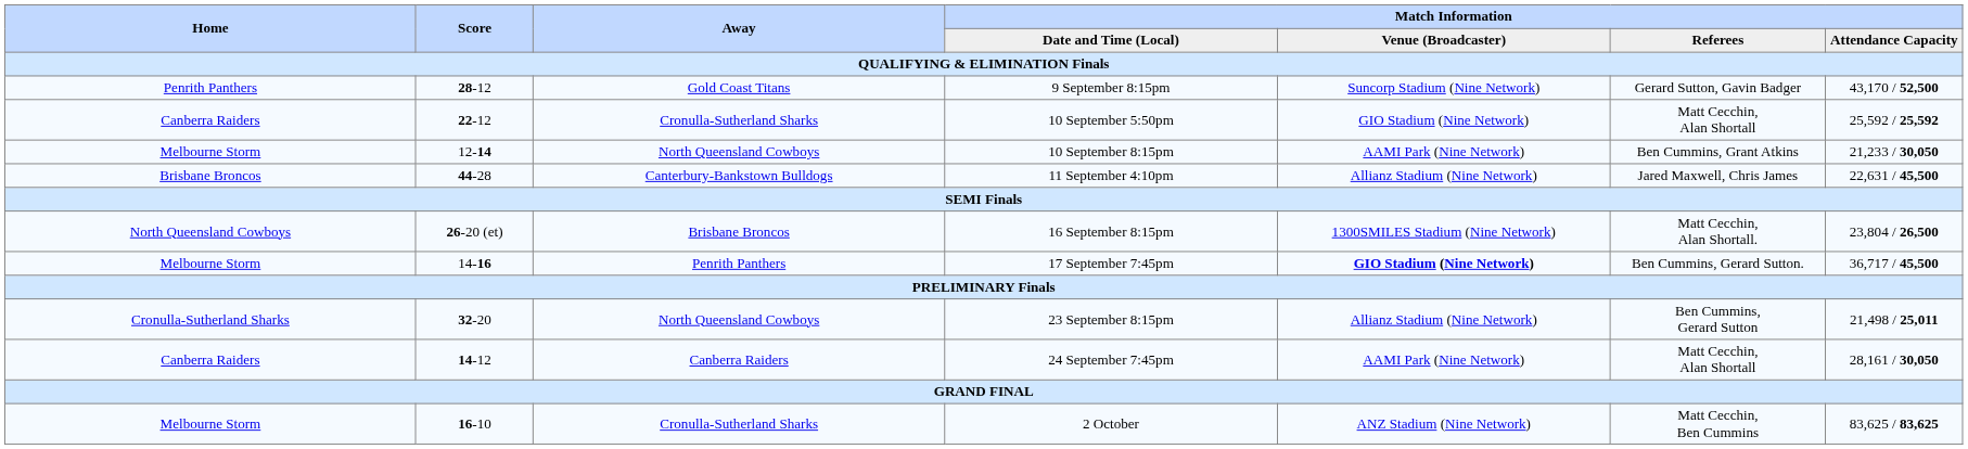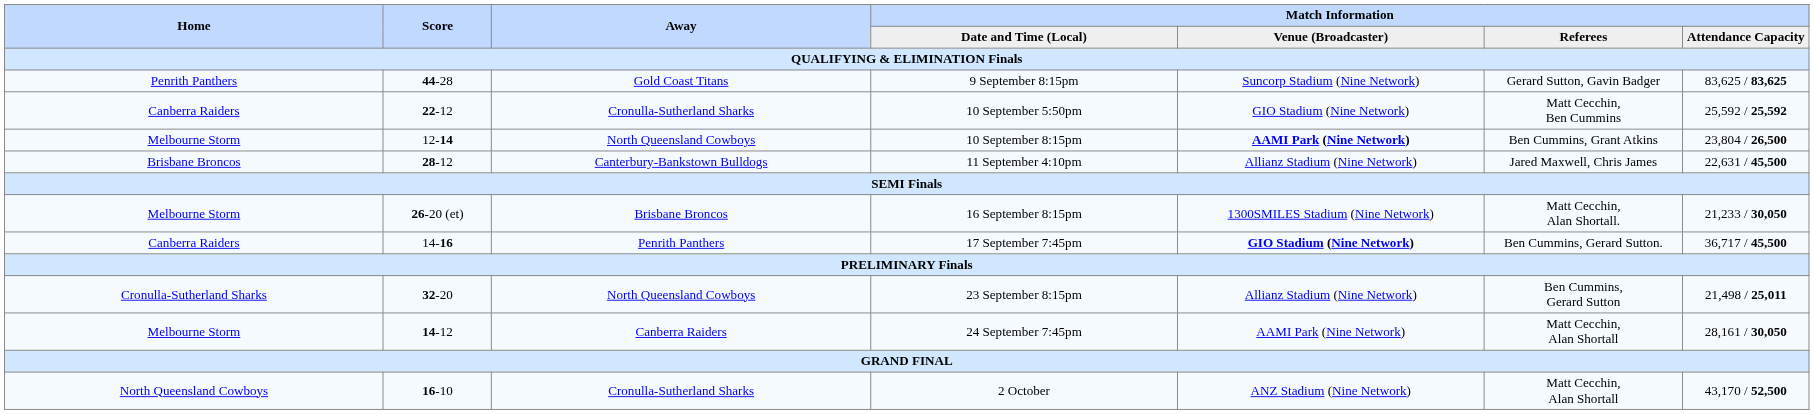9 September 8:15pm | Score: 28-12 -> 44-28
9 September 8:15pm | Match Information / Attendance Capacity: 43,170 / 52,500 -> 83,625 / 83,625
10 September 5:50pm | Match Information / Referees: Matt Cecchin, Alan Shortall -> Matt Cecchin, Ben Cummins
10 September 8:15pm | Match Information / Venue (Broadcaster): normal -> bold
10 September 8:15pm | Match Information / Attendance Capacity: 21,233 / 30,050 -> 23,804 / 26,500
11 September 4:10pm | Score: 44-28 -> 28-12
16 September 8:15pm | Home: North Queensland Cowboys -> Melbourne Storm
16 September 8:15pm | Match Information / Attendance Capacity: 23,804 / 26,500 -> 21,233 / 30,050
17 September 7:45pm | Home: Melbourne Storm -> Canberra Raiders
24 September 7:45pm | Home: Canberra Raiders -> Melbourne Storm
2 October | Home: Melbourne Storm -> North Queensland Cowboys
2 October | Match Information / Referees: Matt Cecchin, Ben Cummins -> Matt Cecchin, Alan Shortall
2 October | Match Information / Attendance Capacity: 83,625 / 83,625 -> 43,170 / 52,500
